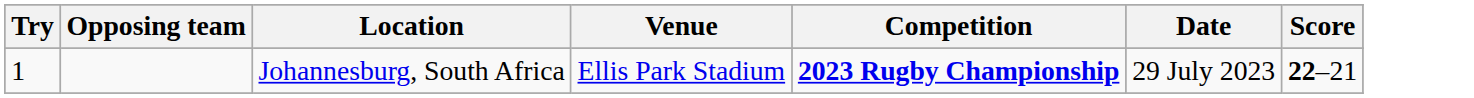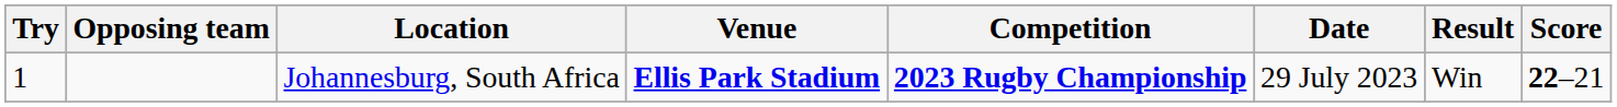+ column: Result | Win
Johannesburg, South Africa | Venue: normal -> bold
